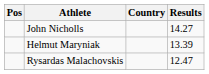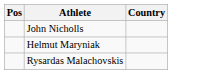- column: Results | 14.27 | 13.39 | 12.47
